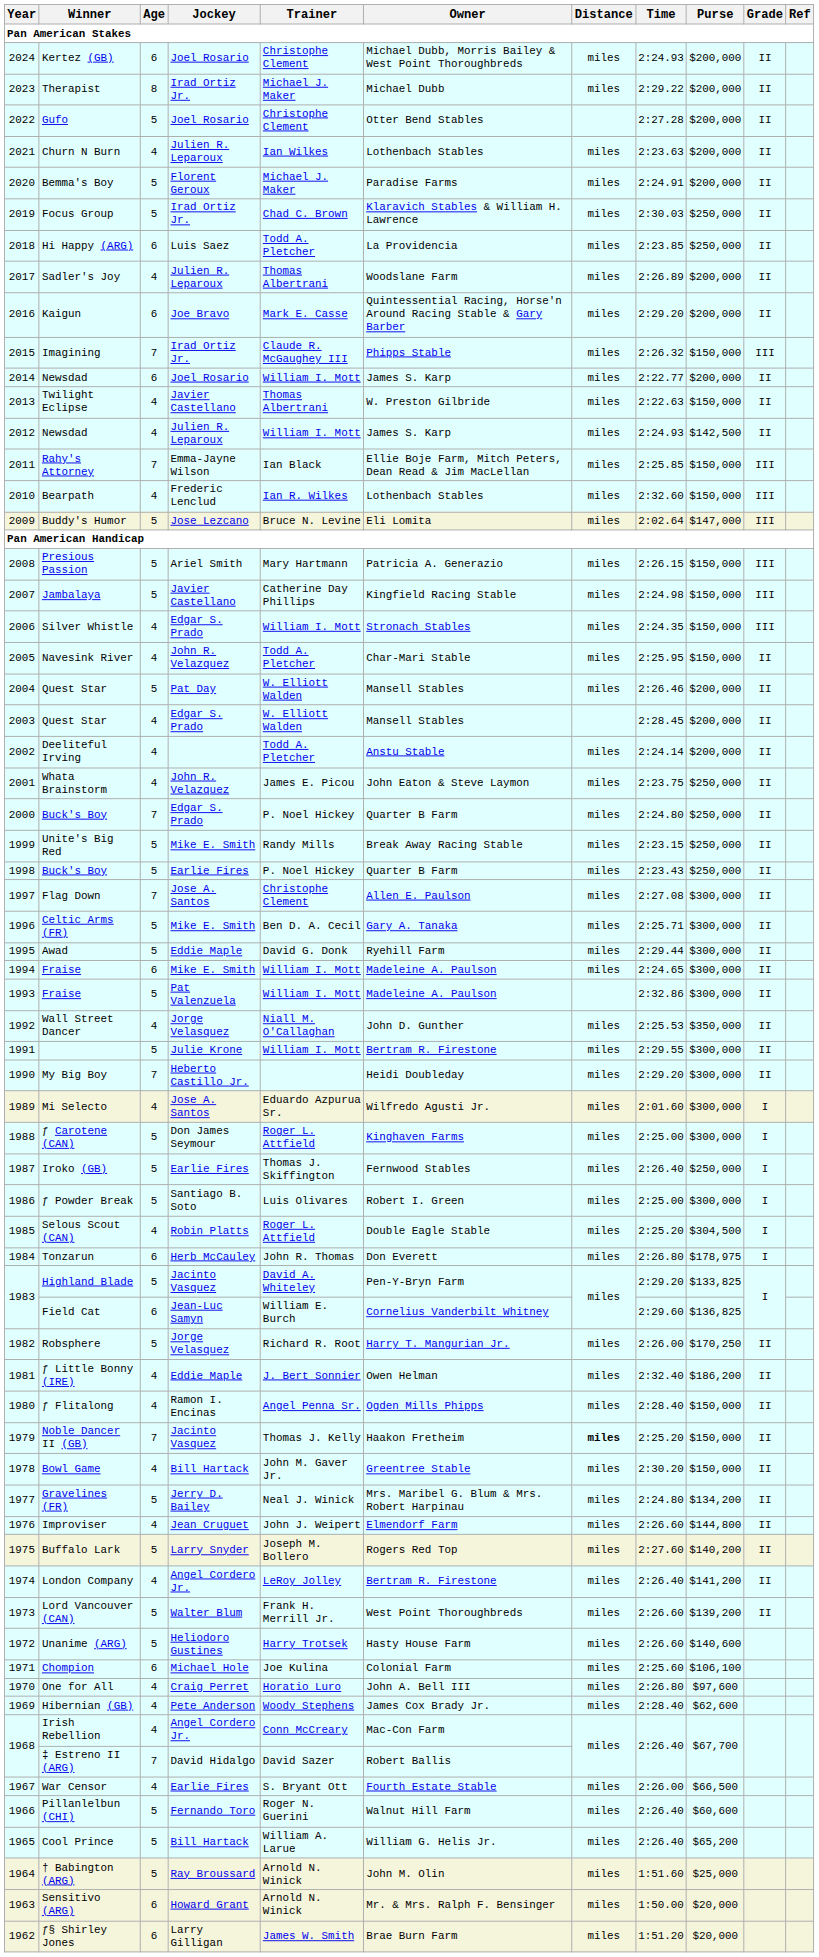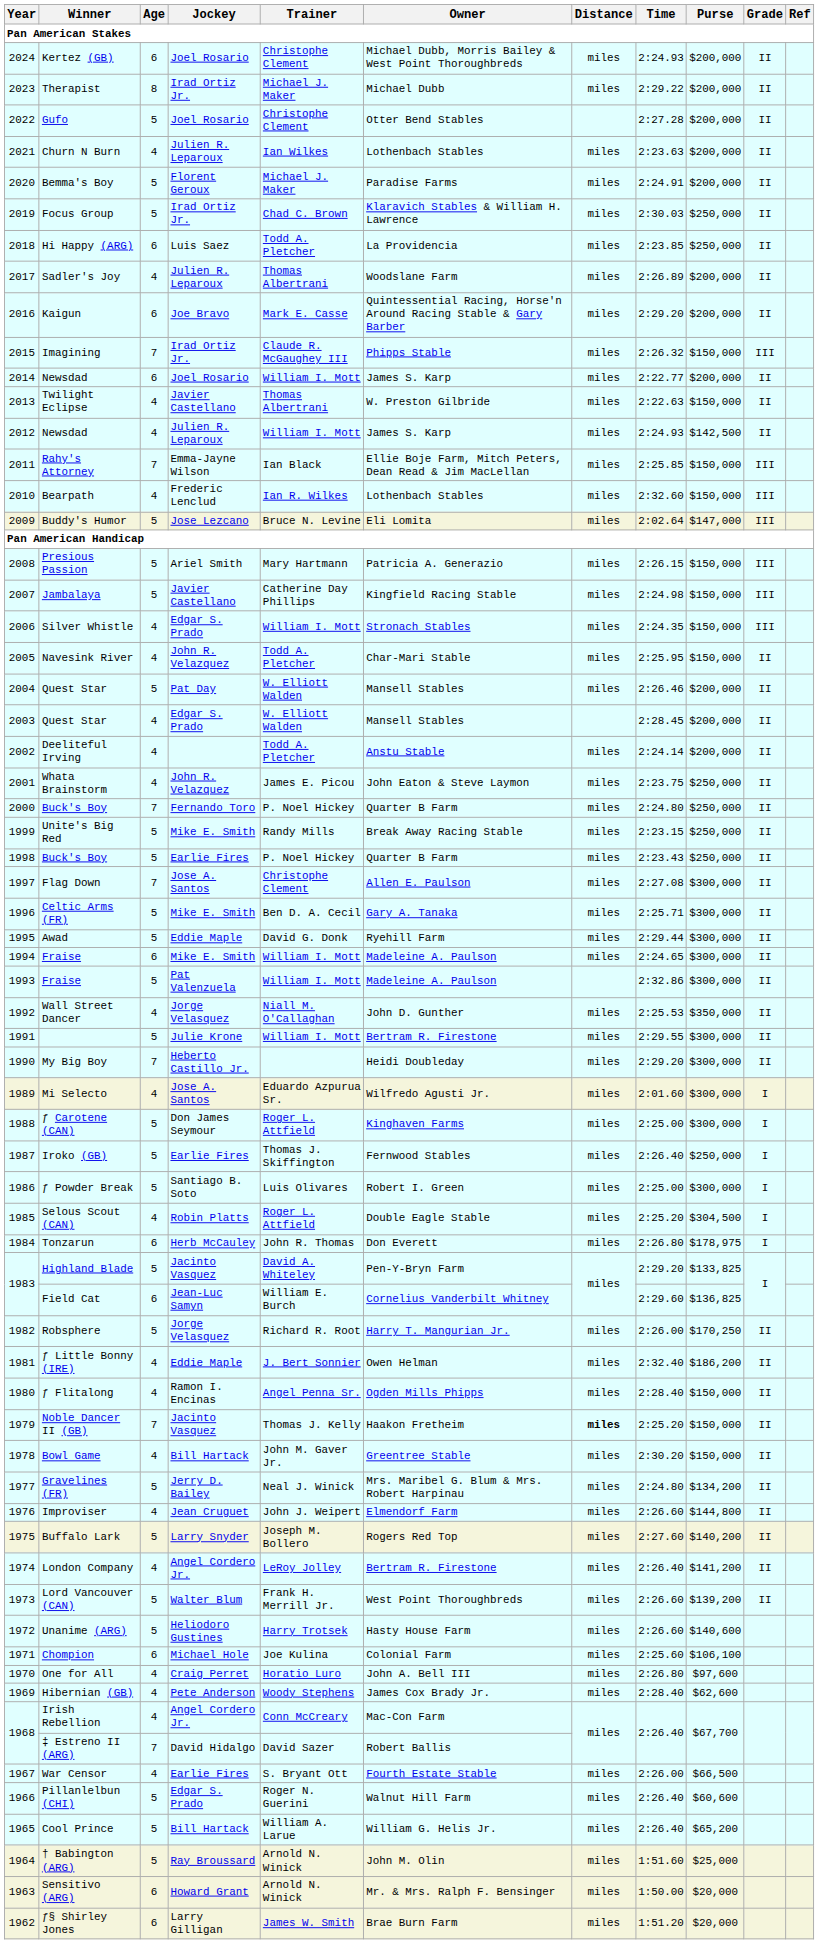2000 / Buck's Boy | Jockey: Edgar S. Prado -> Fernando Toro
Pillanlelbun (CHI) | Jockey: Fernando Toro -> Edgar S. Prado
